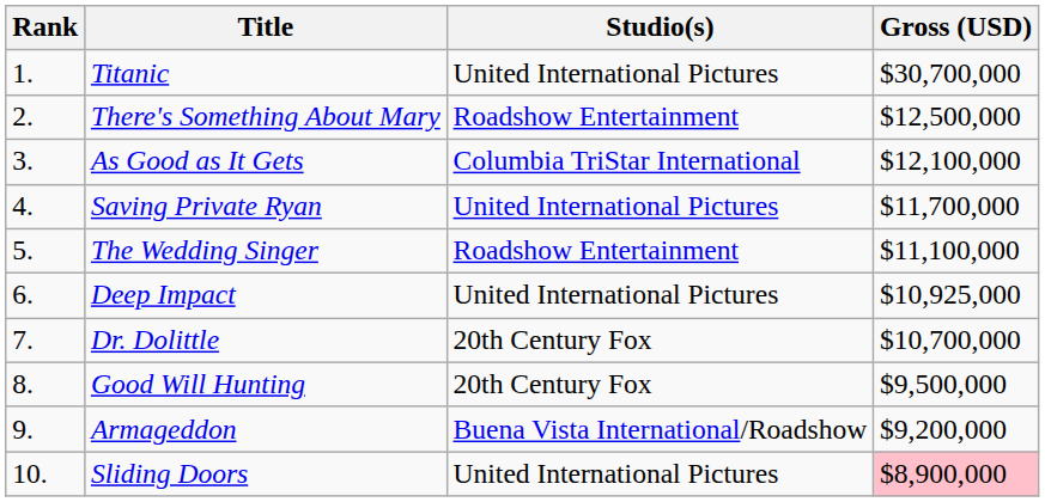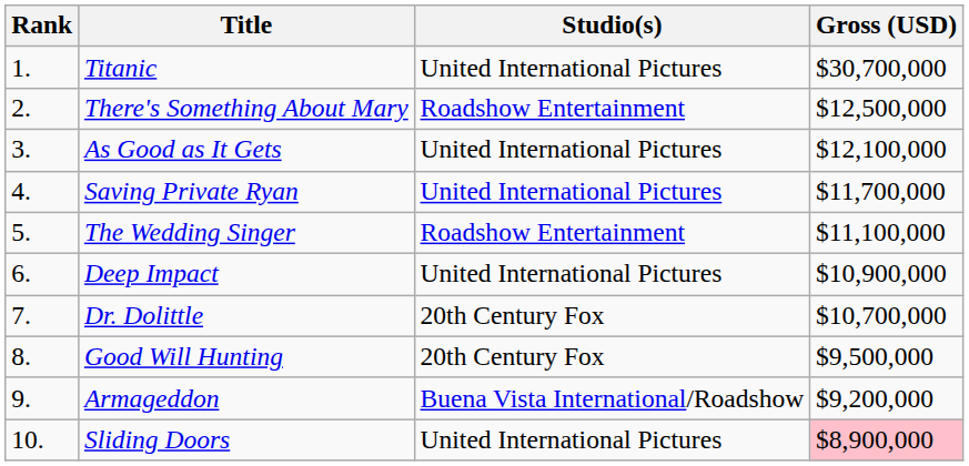As Good as It Gets | Studio(s): Columbia TriStar International -> United International Pictures
Deep Impact | Gross (USD): $10,925,000 -> $10,900,000
